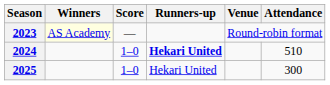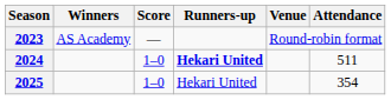2023 | Winners: lightyellow background -> no background
2024 | Attendance: 510 -> 511
2025 | Attendance: 300 -> 354
